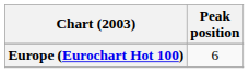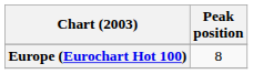Europe (Eurochart Hot 100) | Peak position: 6 -> 8
